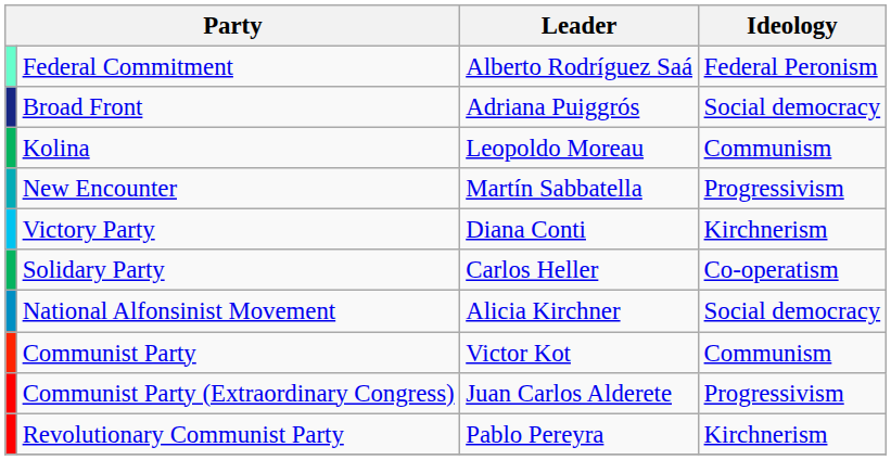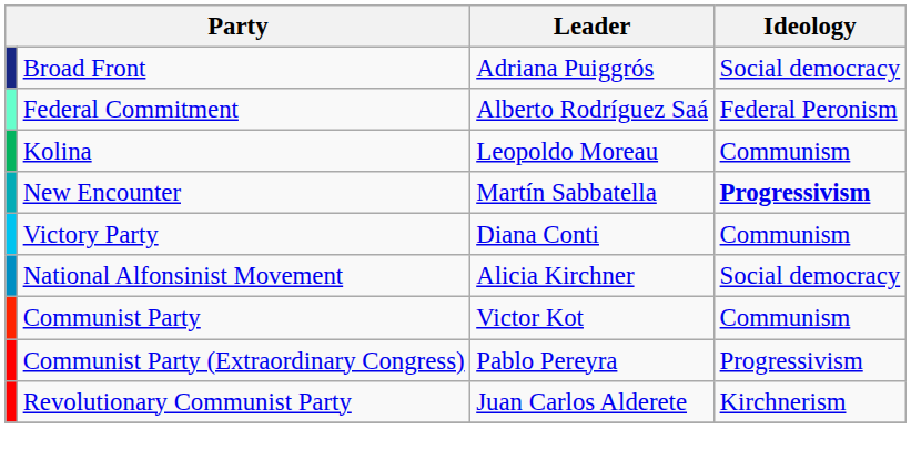rows swapped: Broad Front <-> Federal Commitment
New Encounter | Ideology: normal -> bold
Victory Party | Ideology: Kirchnerism -> Communism
- row: Solidary Party | Carlos Heller | Co-operatism
Communist Party (Extraordinary Congress) | Leader: Juan Carlos Alderete -> Pablo Pereyra
Revolutionary Communist Party | Leader: Pablo Pereyra -> Juan Carlos Alderete
